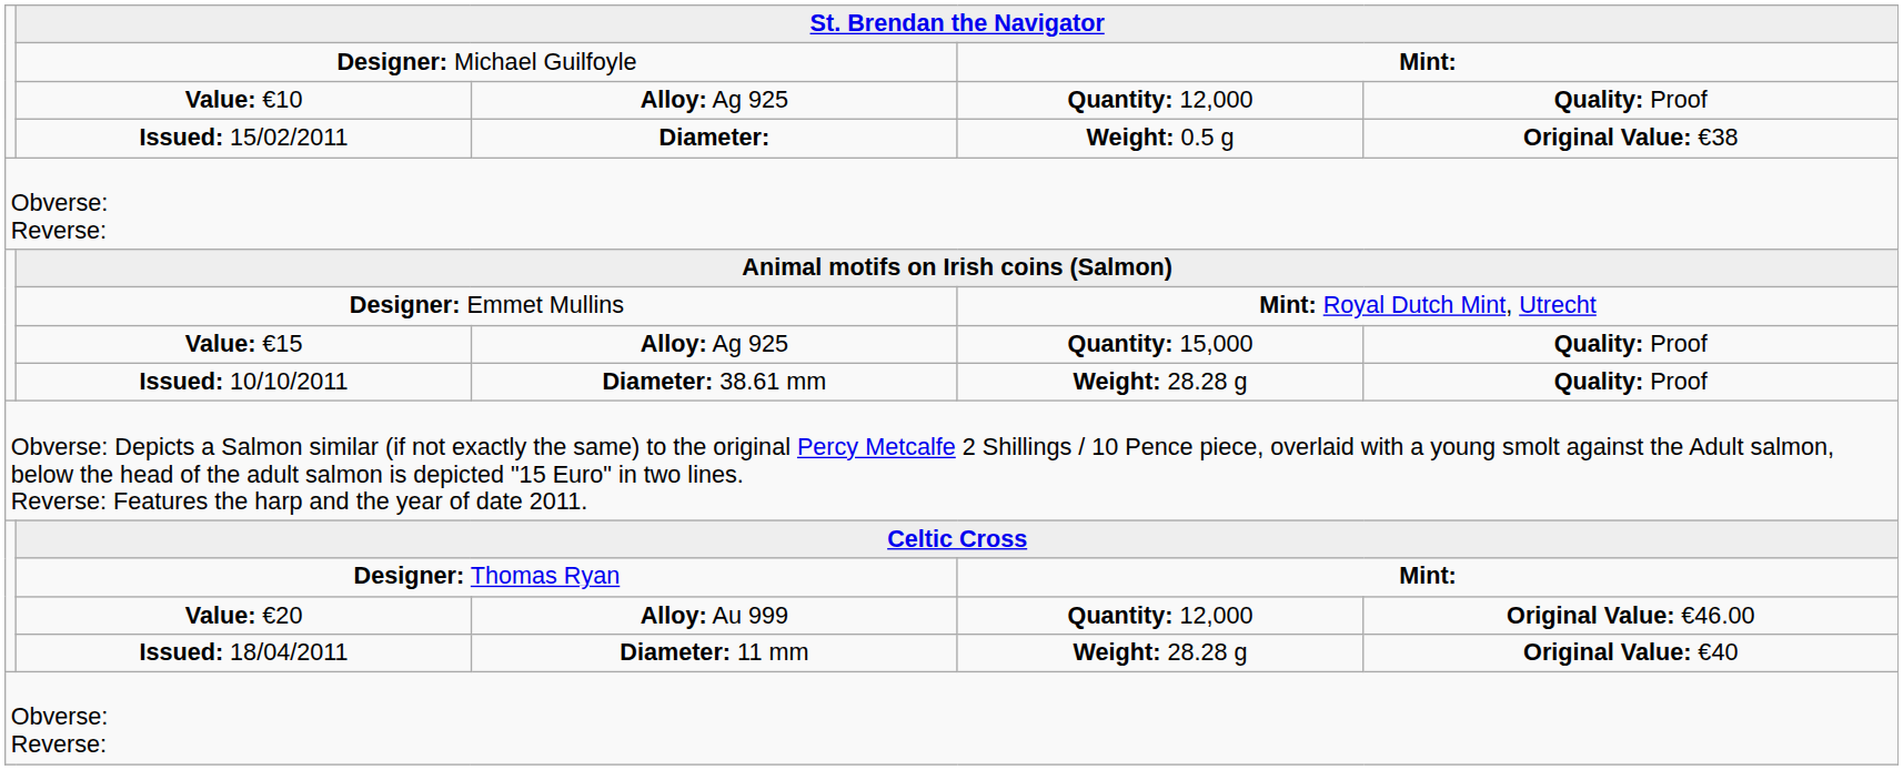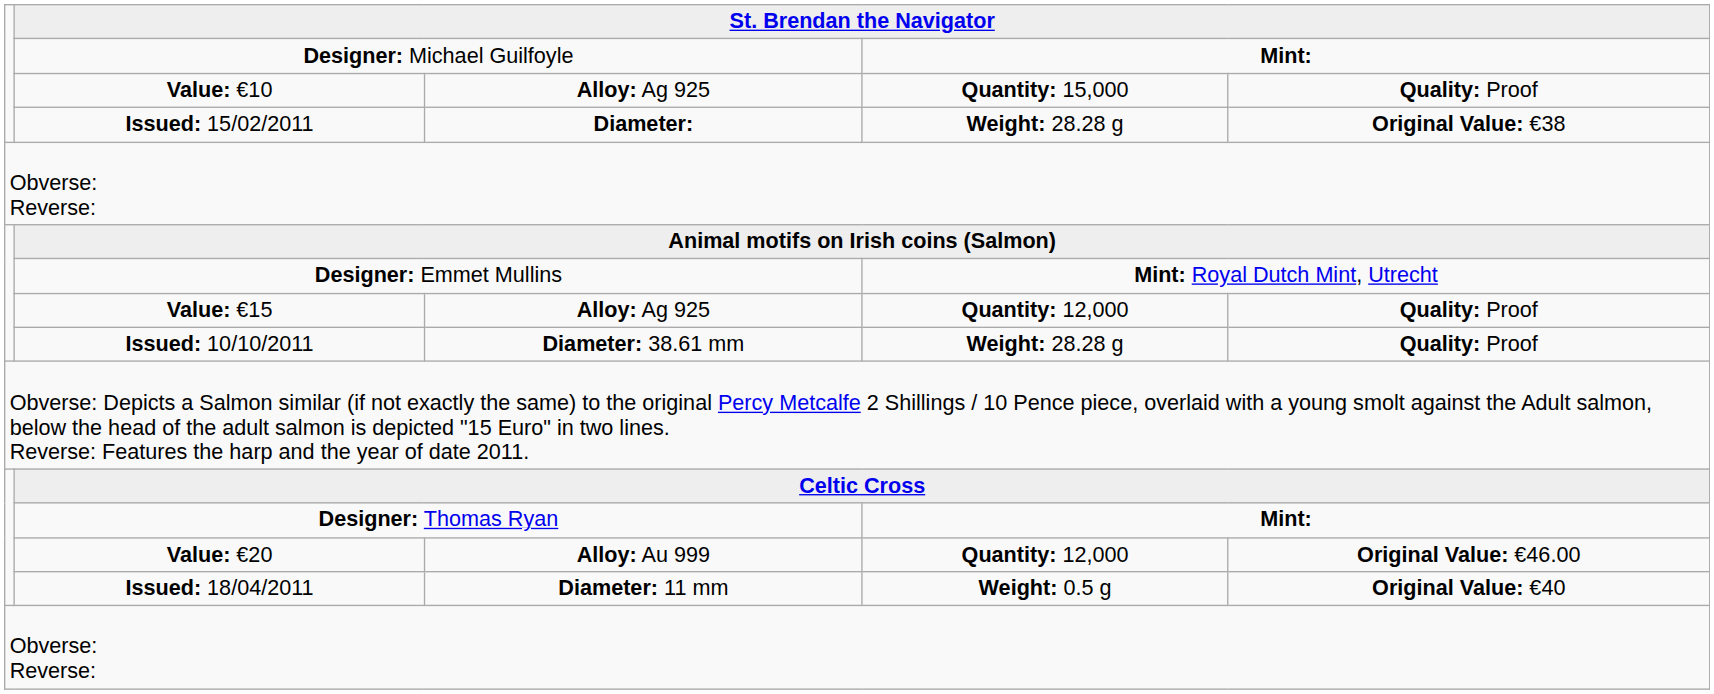Value: €10 | column 4: Quantity: 12,000 -> Quantity: 15,000
Issued: 15/02/2011 | column 4: Weight: 0.5 g -> Weight: 28.28 g
Value: €15 | column 4: Quantity: 15,000 -> Quantity: 12,000
Issued: 18/04/2011 | column 4: Weight: 28.28 g -> Weight: 0.5 g
